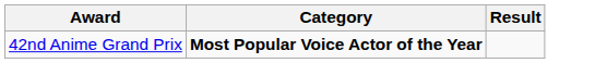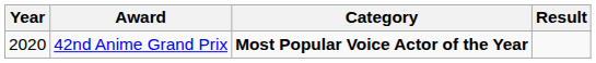+ column: Year | 2020
